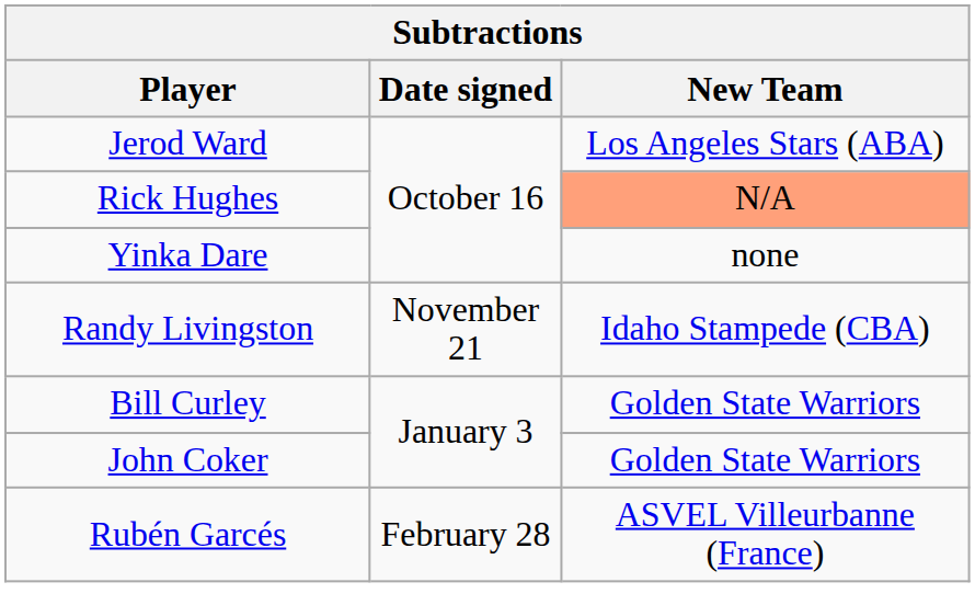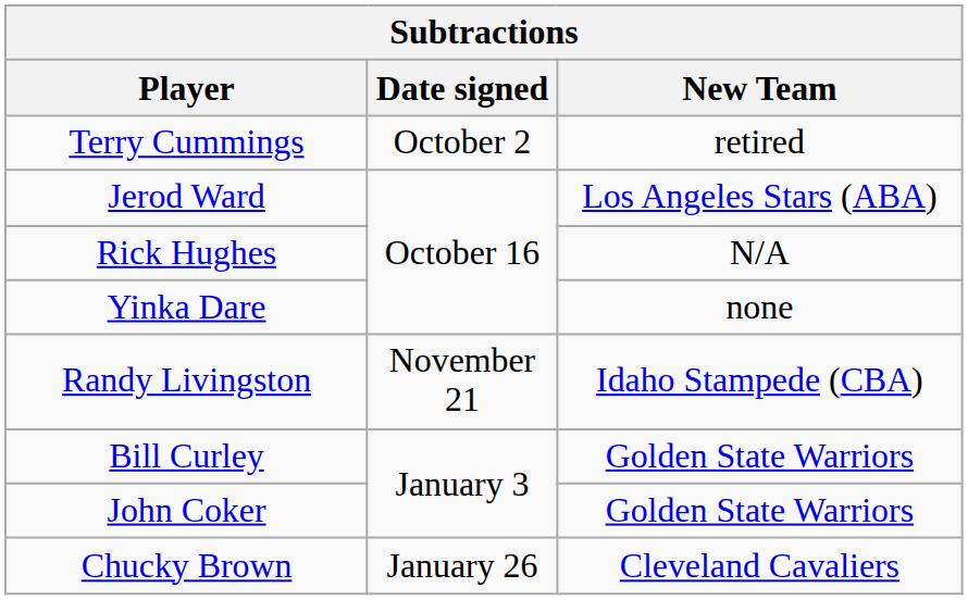+ row: Terry Cummings | October 2 | retired
Rick Hughes | New Team: lightsalmon background -> no background
+ row: Chucky Brown | January 26 | Cleveland Cavaliers
- row: Rubén Garcés | February 28 | ASVEL Villeurbanne (France)
